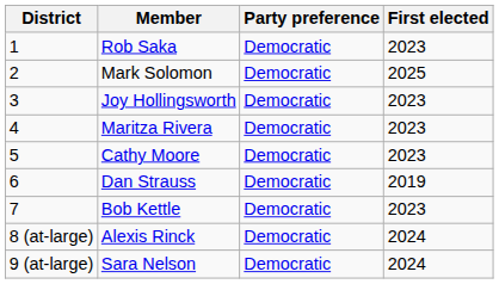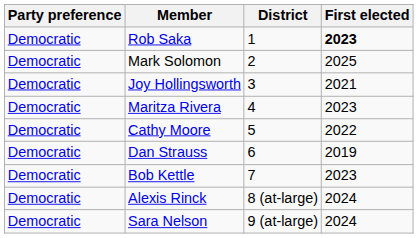columns swapped: District <-> Party preference
Rob Saka | First elected: normal -> bold
Joy Hollingsworth | First elected: 2023 -> 2021
Cathy Moore | First elected: 2023 -> 2022
